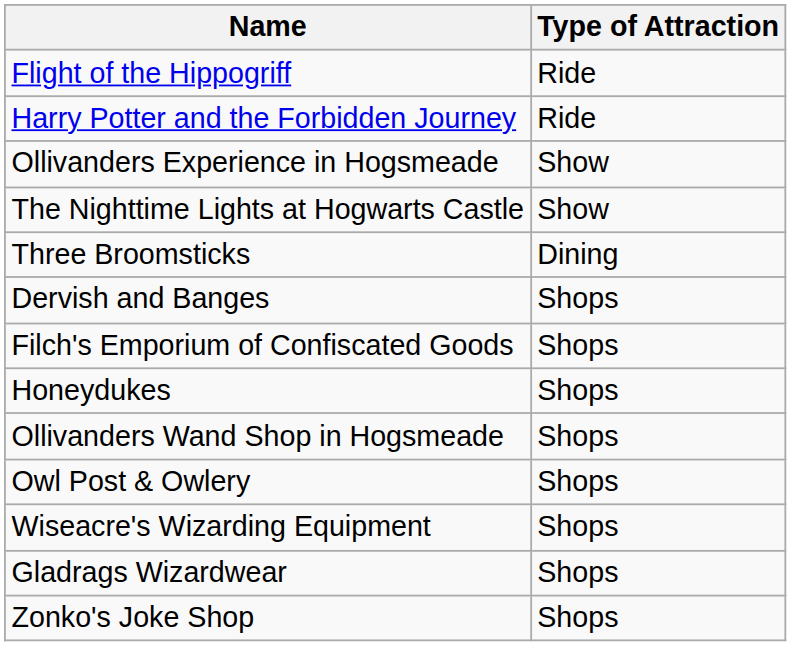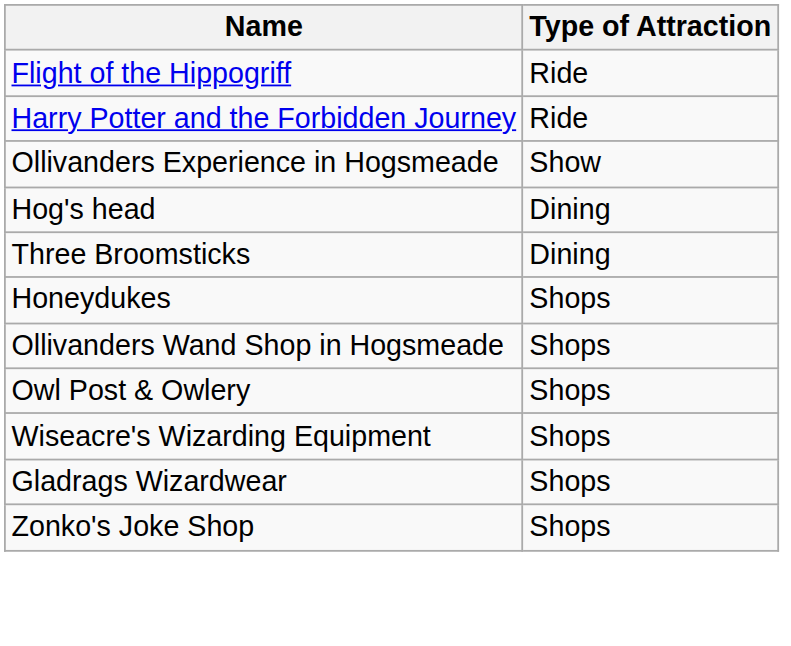- row: The Nighttime Lights at Hogwarts Castle | Show
+ row: Hog's head | Dining
- row: Dervish and Banges | Shops
- row: Filch's Emporium of Confiscated Goods | Shops
